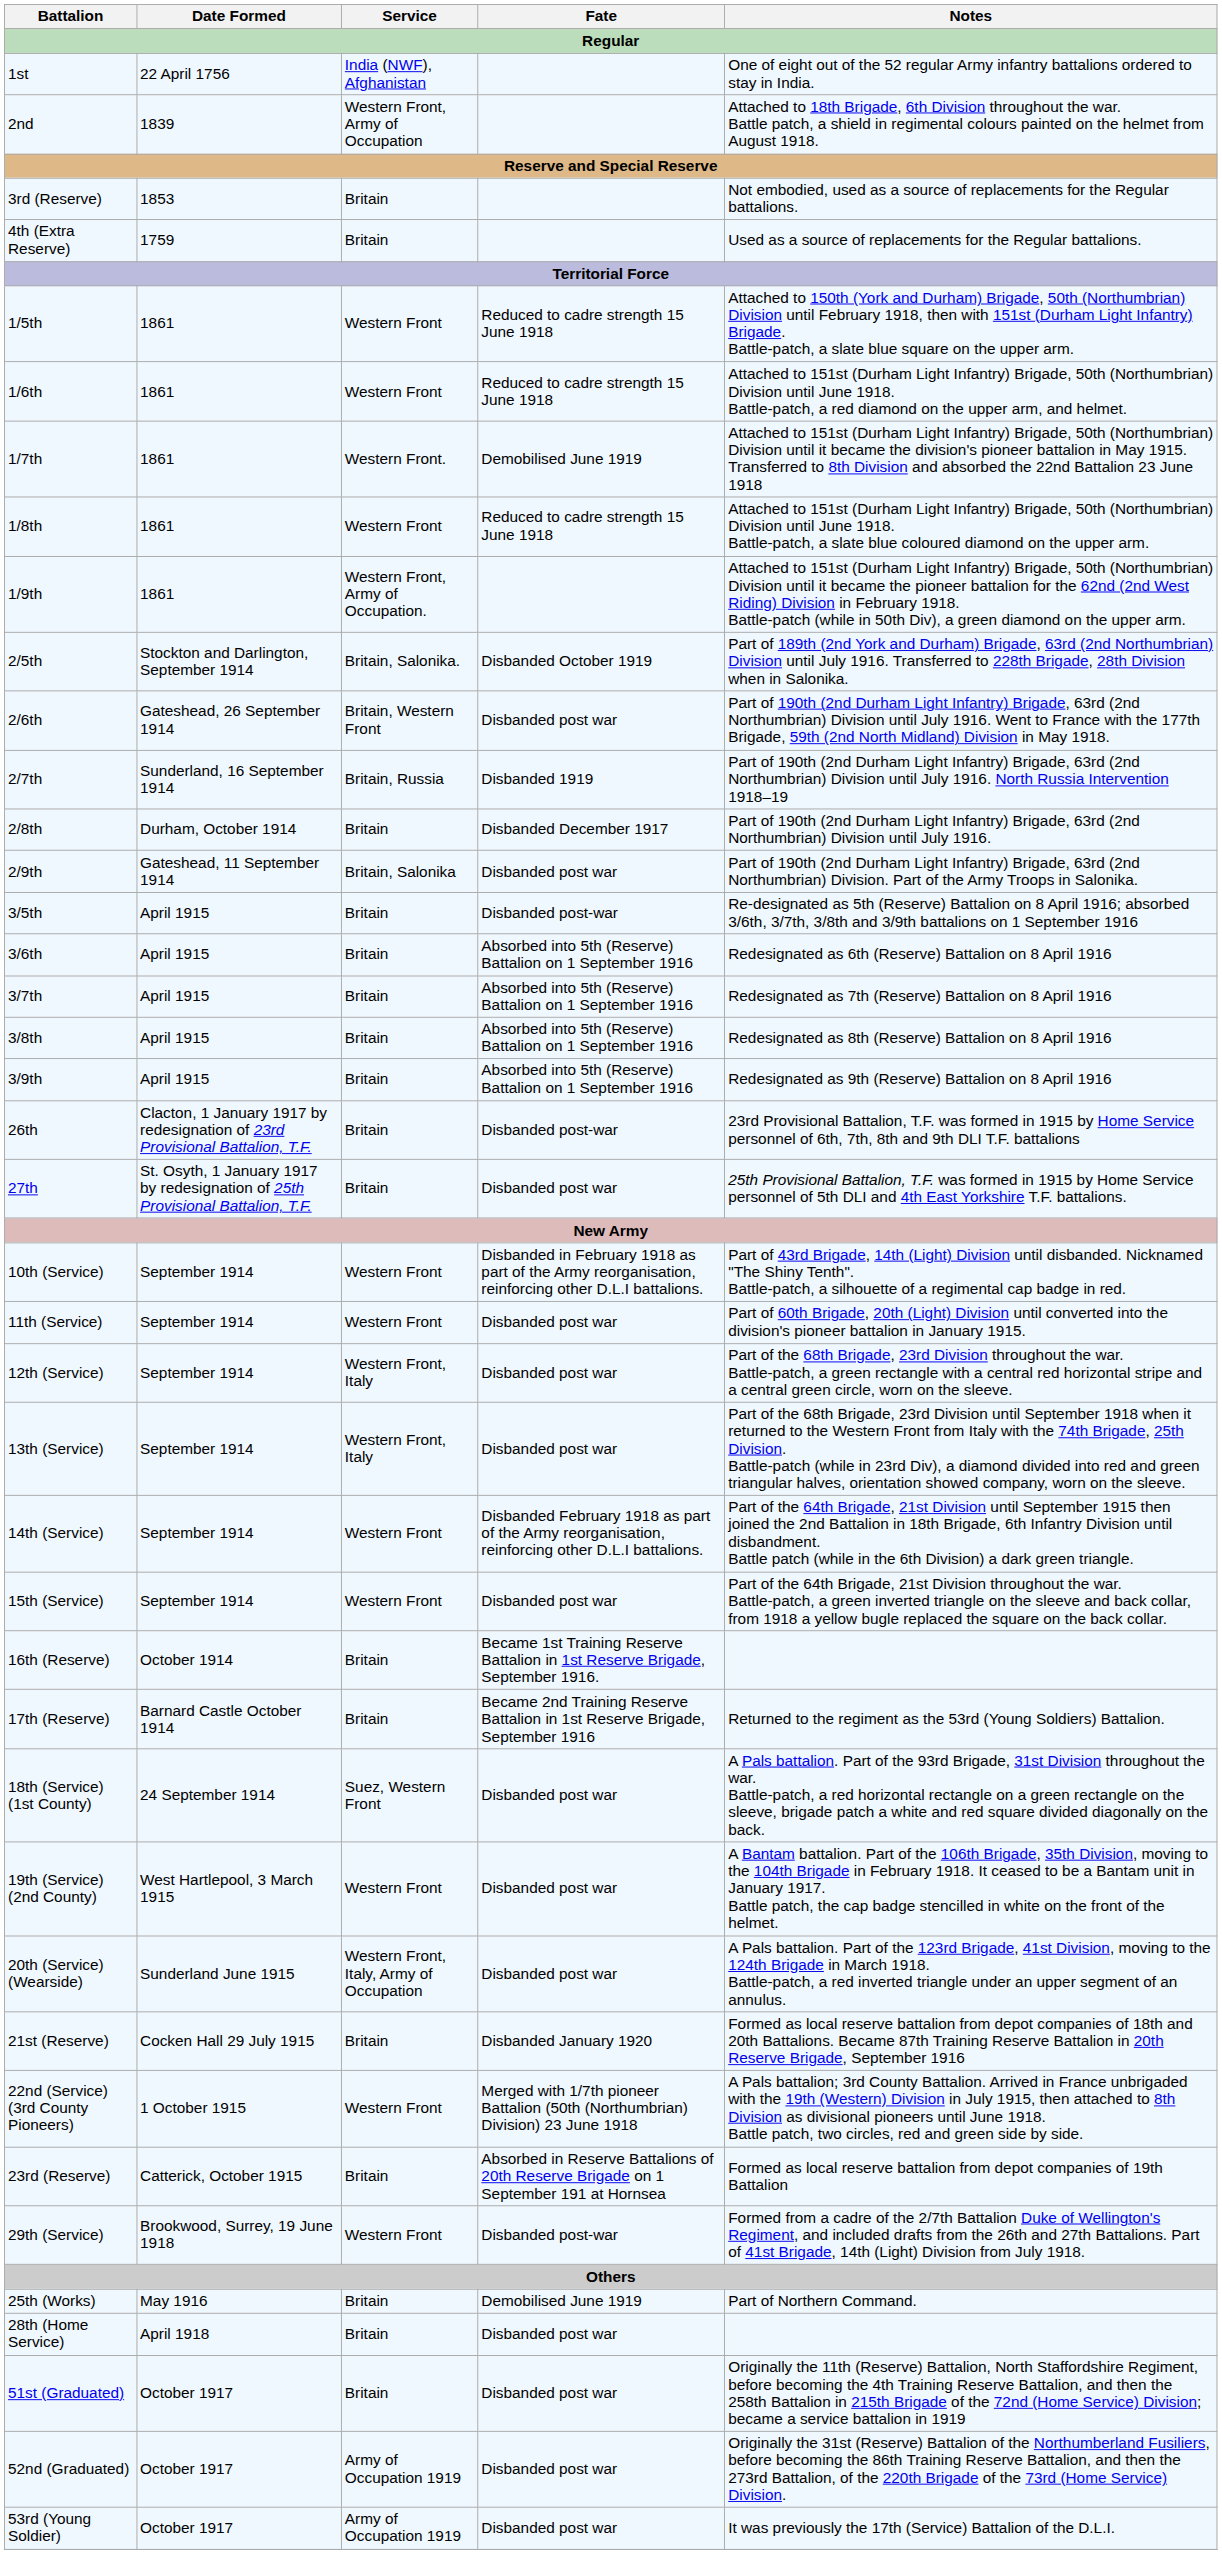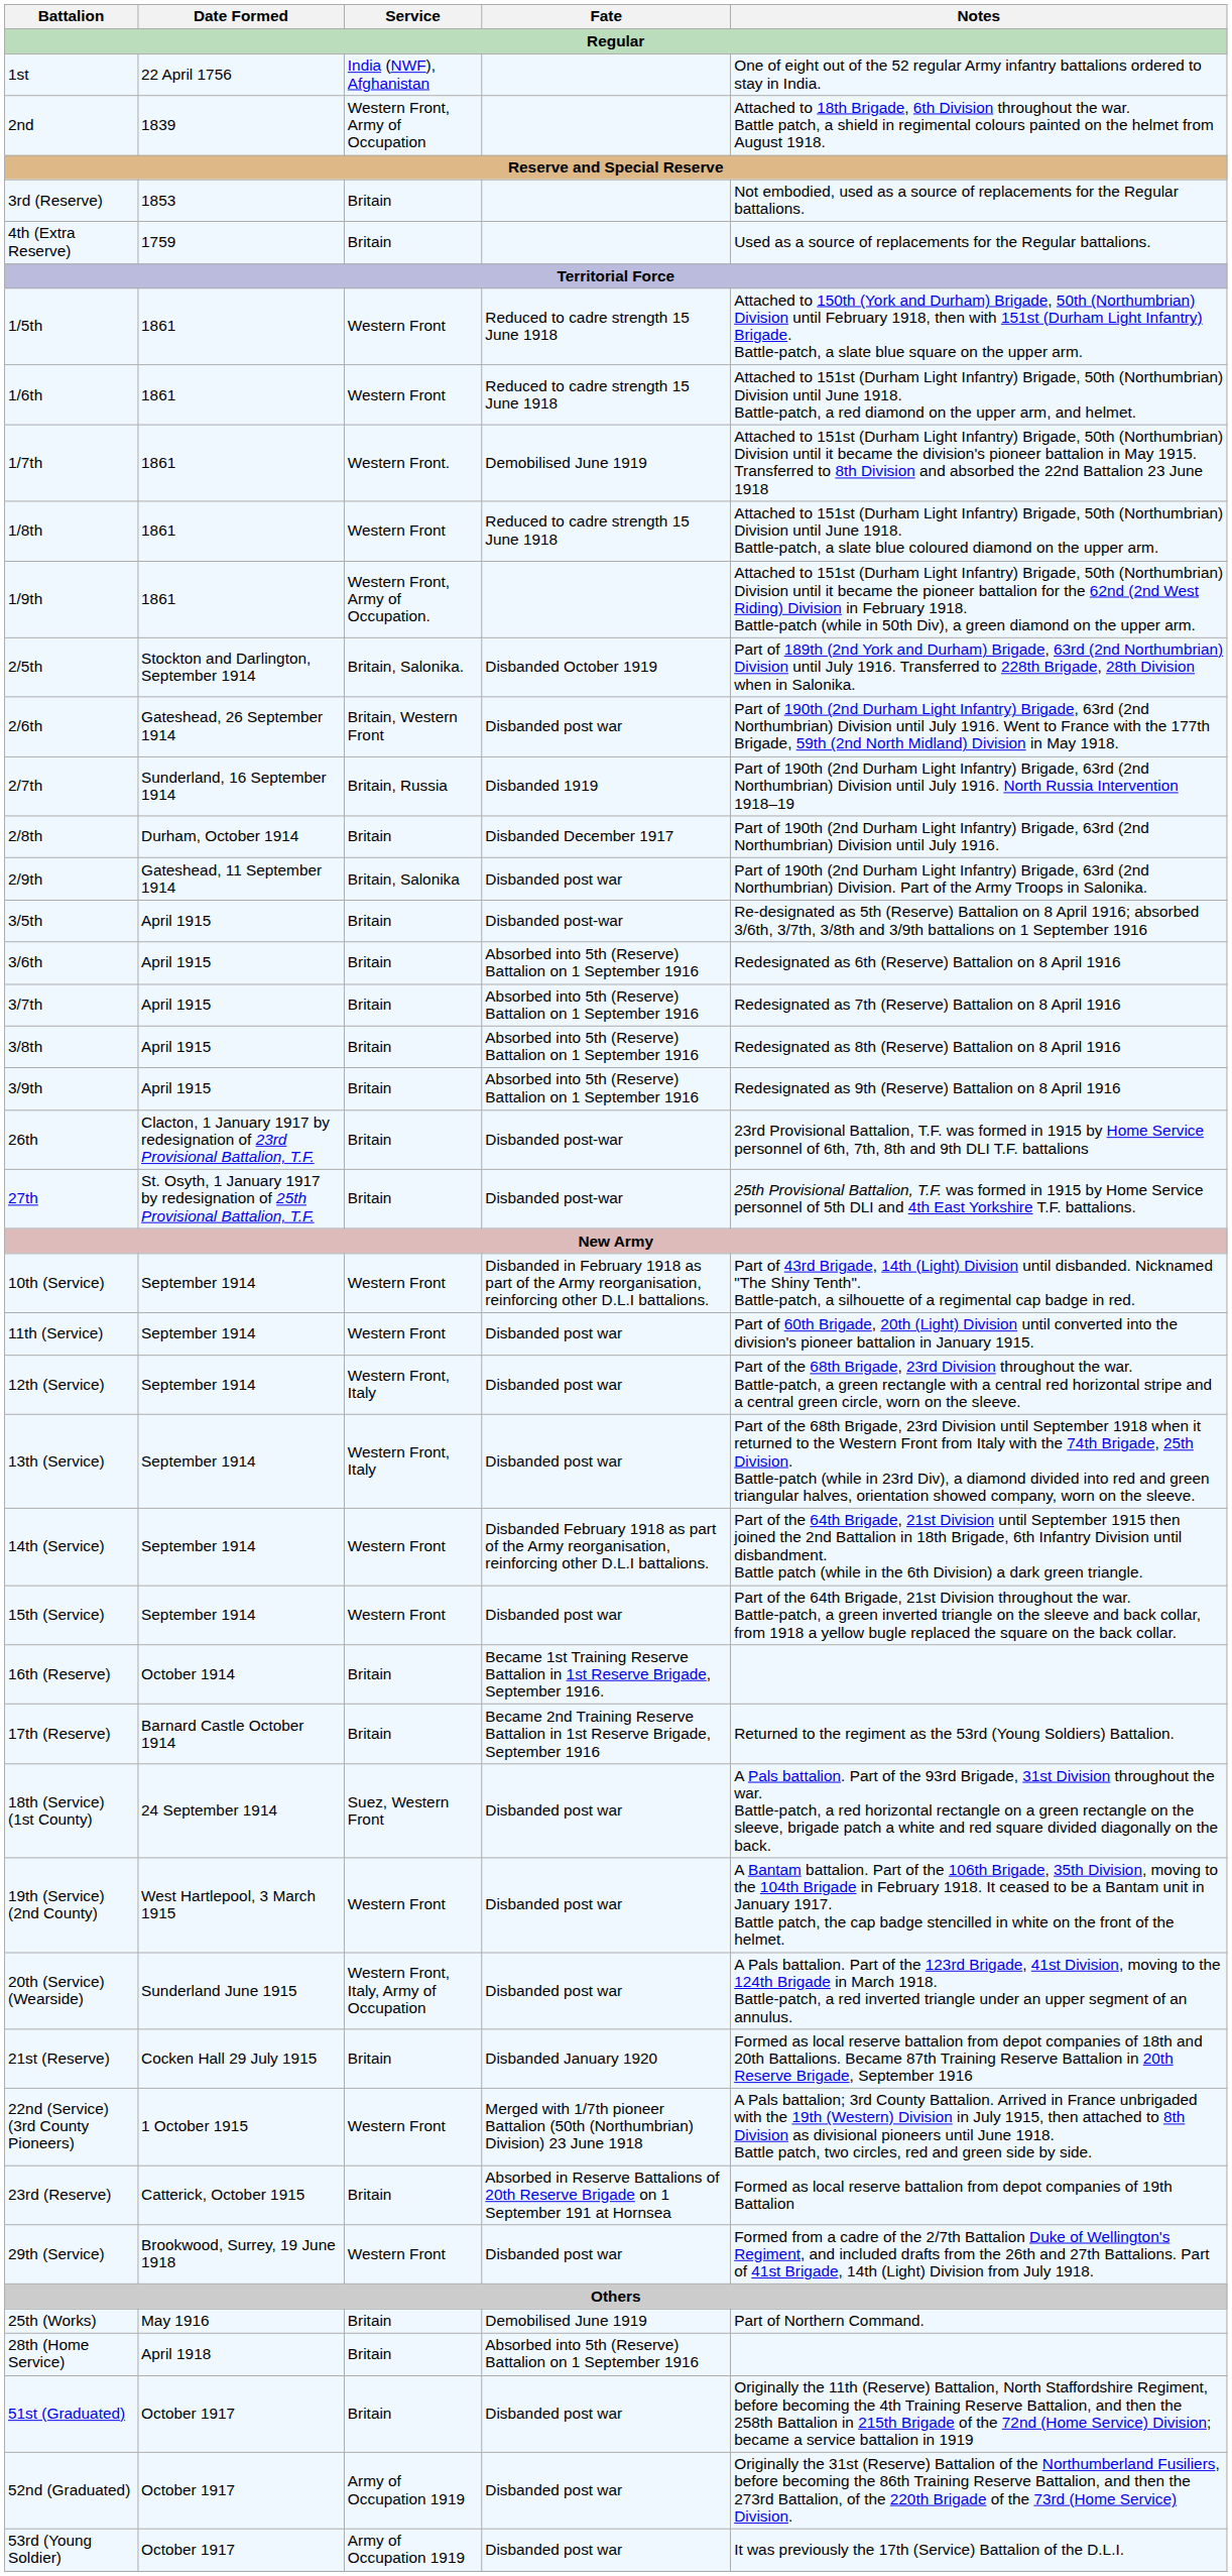27th | Fate: Disbanded post war -> Disbanded post-war
29th (Service) | Fate: Disbanded post-war -> Disbanded post war
28th (Home Service) | Fate: Disbanded post war -> Absorbed into 5th (Reserve) Battalion on 1 September 1916
